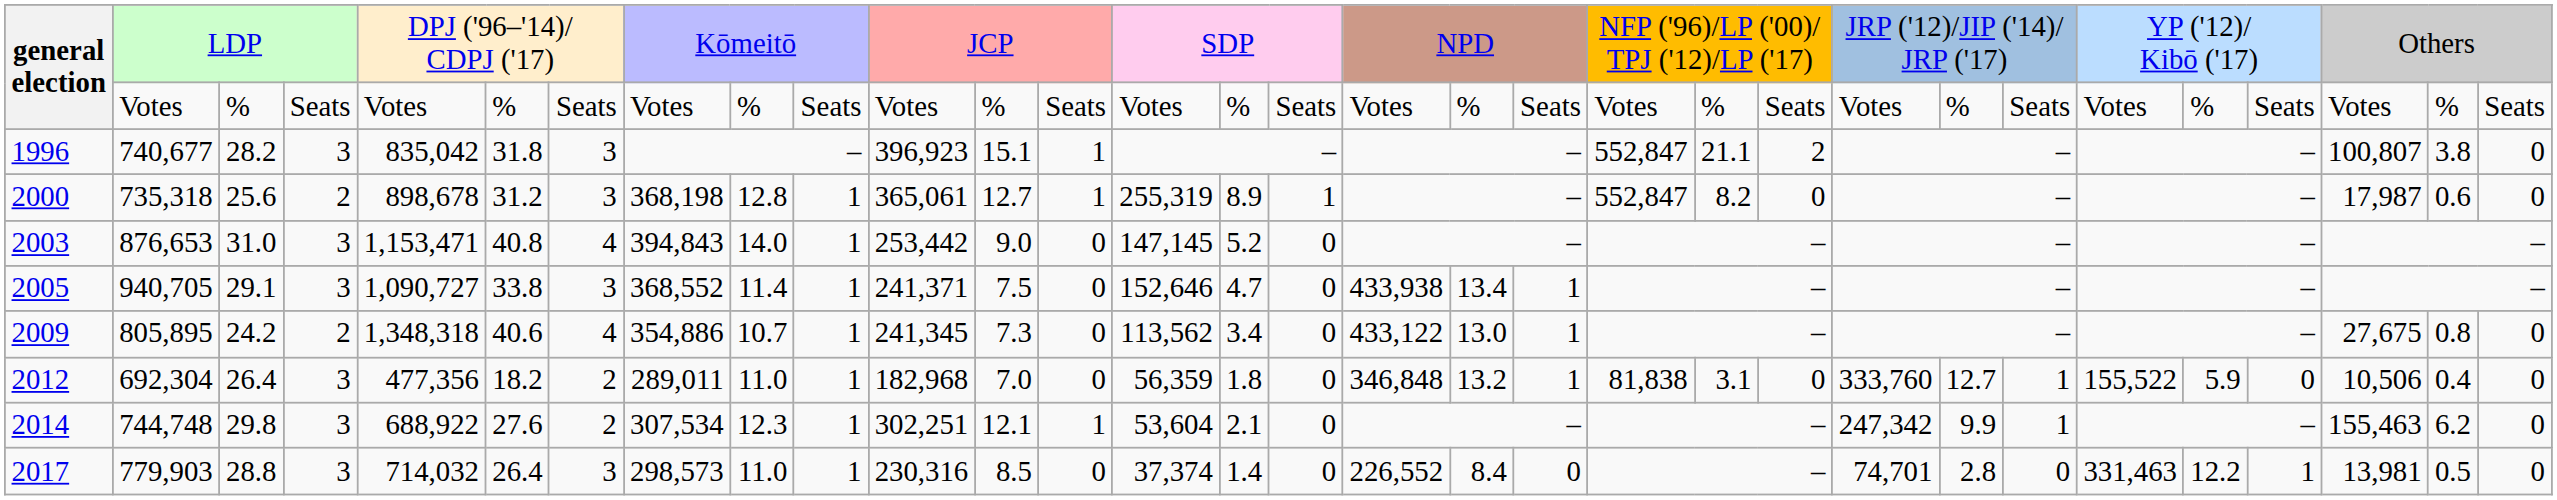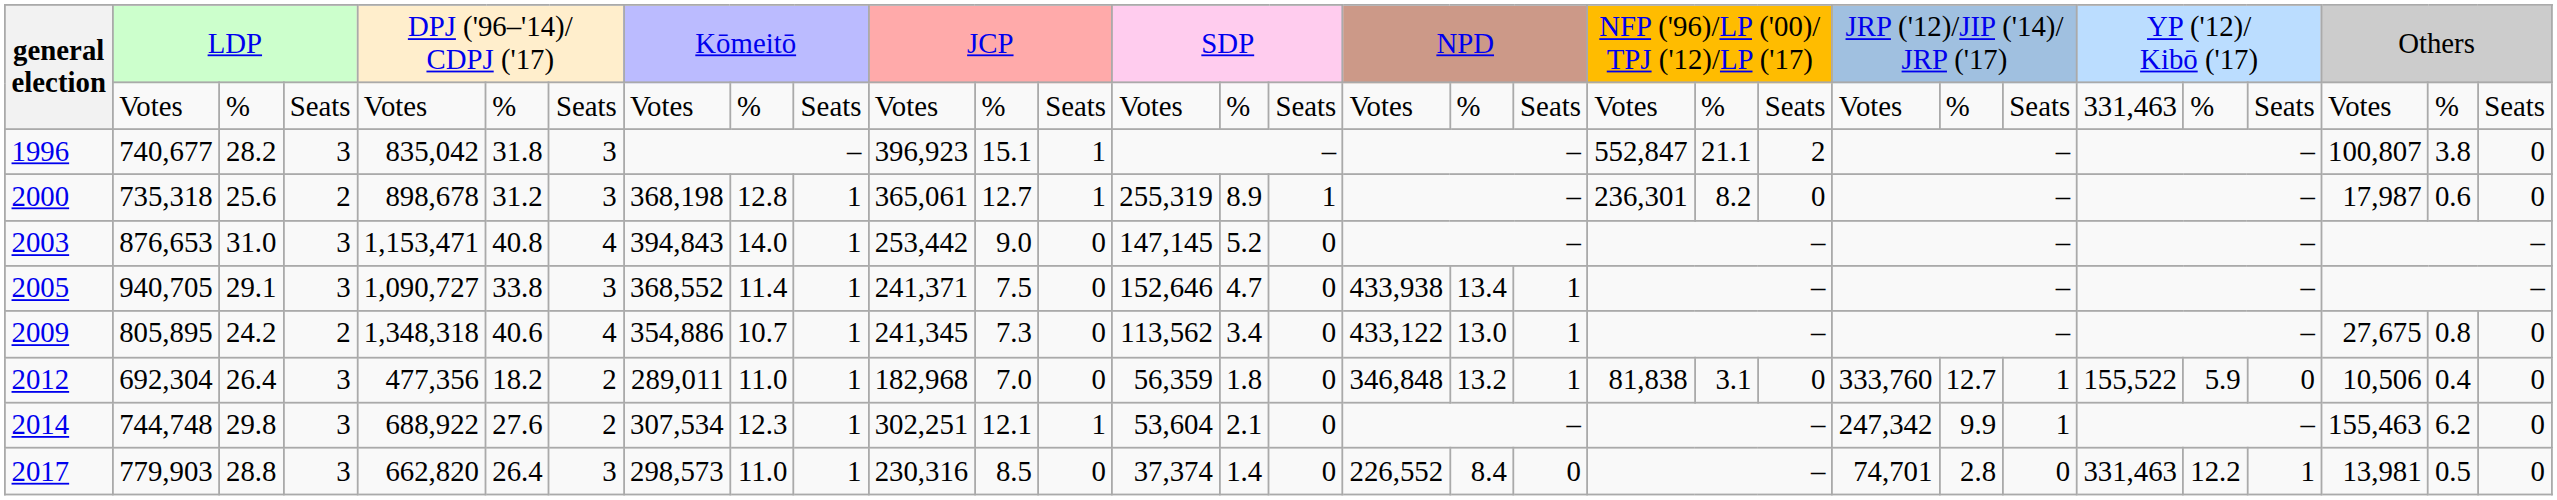general election / Votes | column 26: Votes -> 331,463
2000 | column 20: 552,847 -> 236,301
2017 | column 5: 714,032 -> 662,820
